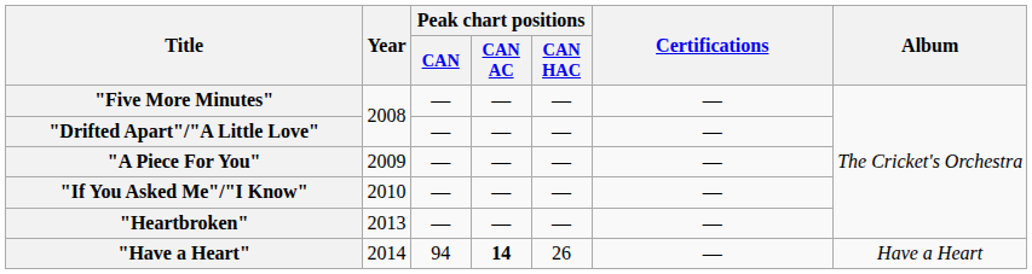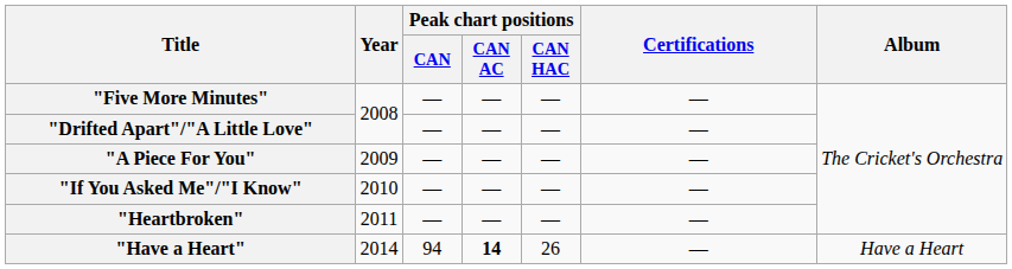"Heartbroken" | Year: 2013 -> 2011
